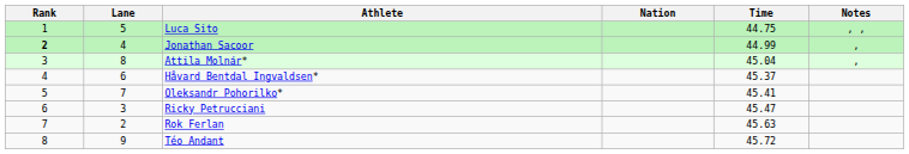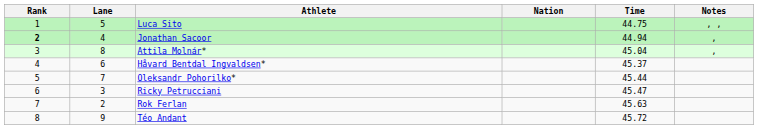Jonathan Sacoor | Time: 44.99 -> 44.94
Oleksandr Pohorilko* | Time: 45.41 -> 45.44
